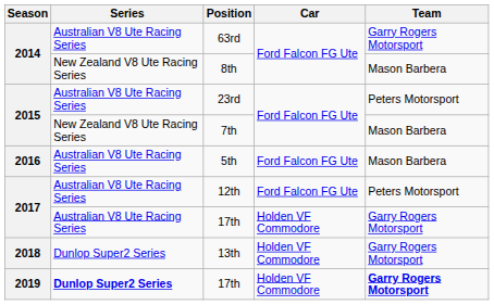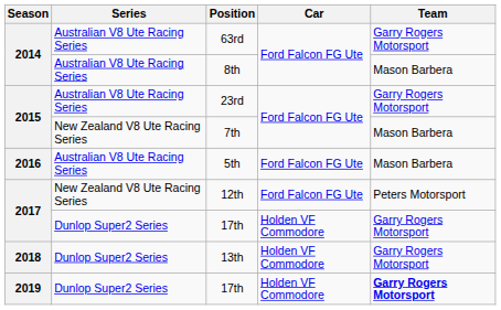8th | Series: New Zealand V8 Ute Racing Series -> Australian V8 Ute Racing Series
23rd | Team: Peters Motorsport -> Garry Rogers Motorsport
12th | Series: Australian V8 Ute Racing Series -> New Zealand V8 Ute Racing Series
2017 / 17th | Series: Australian V8 Ute Racing Series -> Dunlop Super2 Series
2019 / 17th | Series: bold -> normal
